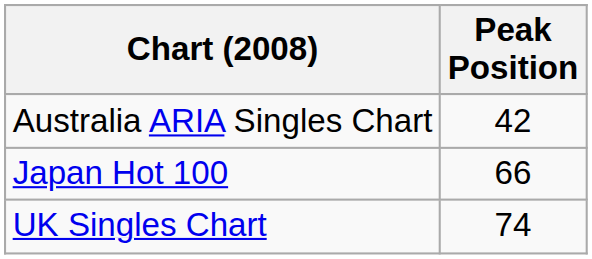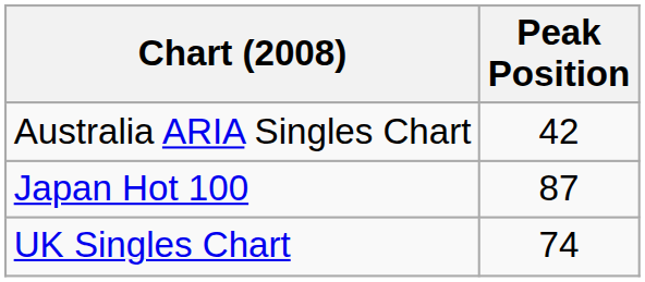Japan Hot 100 | Peak Position: 66 -> 87
